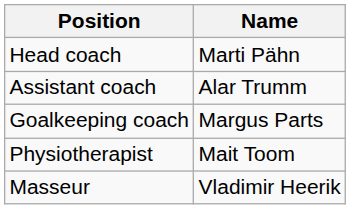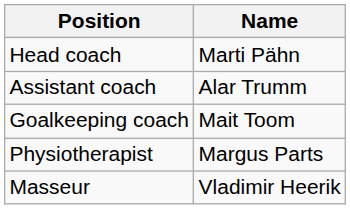Goalkeeping coach | Name: Margus Parts -> Mait Toom
Physiotherapist | Name: Mait Toom -> Margus Parts
